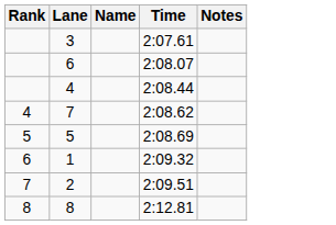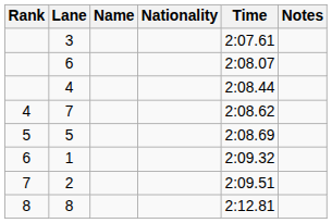+ column: Nationality
